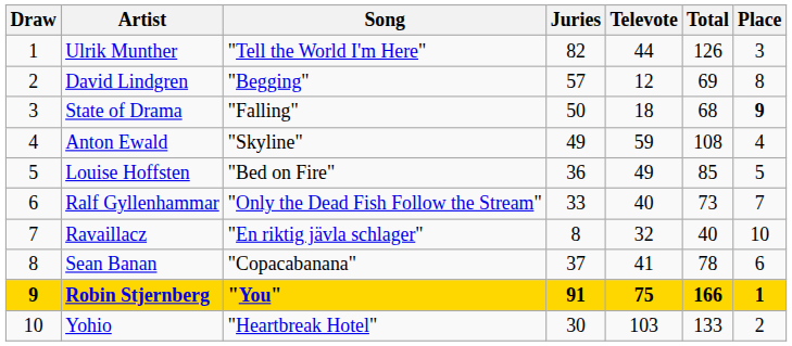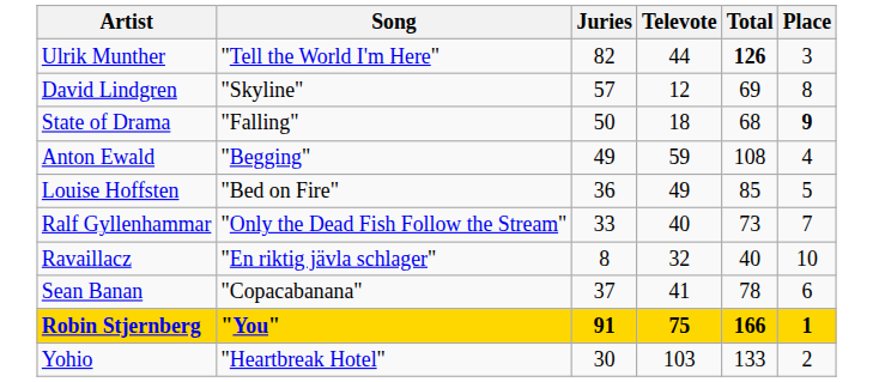- column: Draw | 1 | 2 | 3 | 4 | 5 | 6 | 7 | 8 | 9 | 10
Ulrik Munther | Total: normal -> bold
David Lindgren | Song: "Begging" -> "Skyline"
Anton Ewald | Song: "Skyline" -> "Begging"
